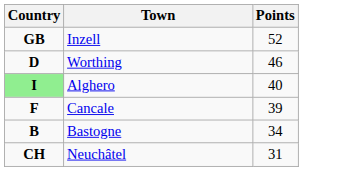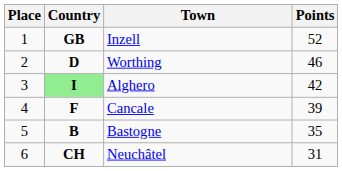+ column: Place | 1 | 2 | 3 | 4 | 5 | 6
Alghero | Points: 40 -> 42
Bastogne | Points: 34 -> 35
